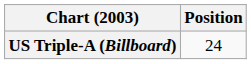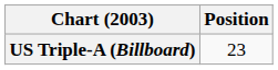US Triple-A (Billboard) | Position: 24 -> 23
